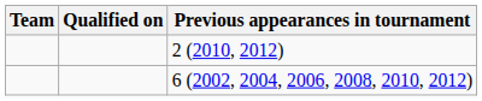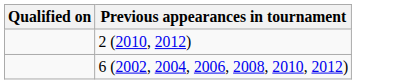- column: Team
